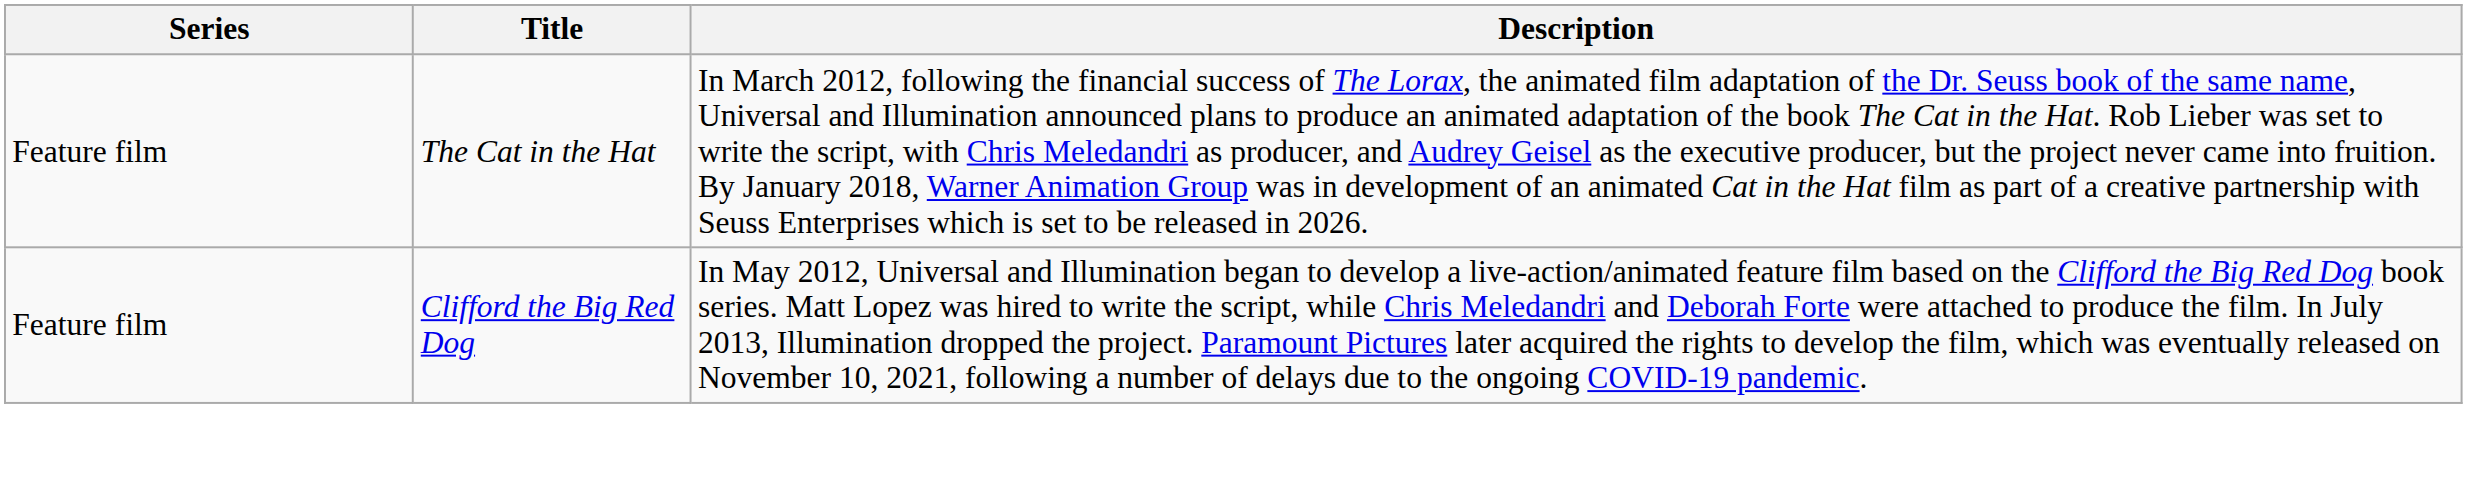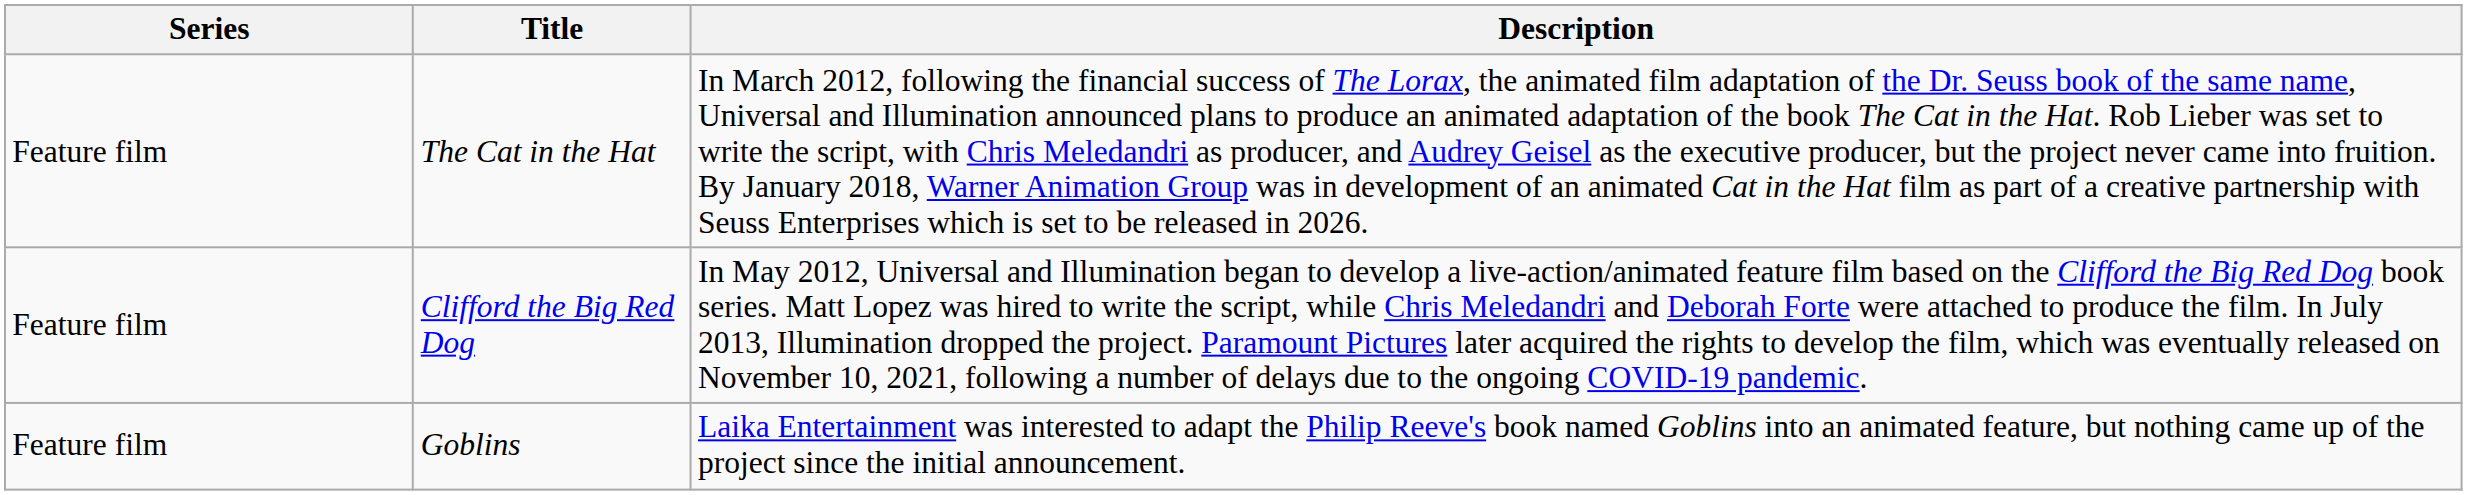+ row: Feature film | Goblins | Laika Entertainment was interested to adapt the Philip Reeve's book named Goblins into an animated feature, but nothing came up of the project since the initial announcement.
